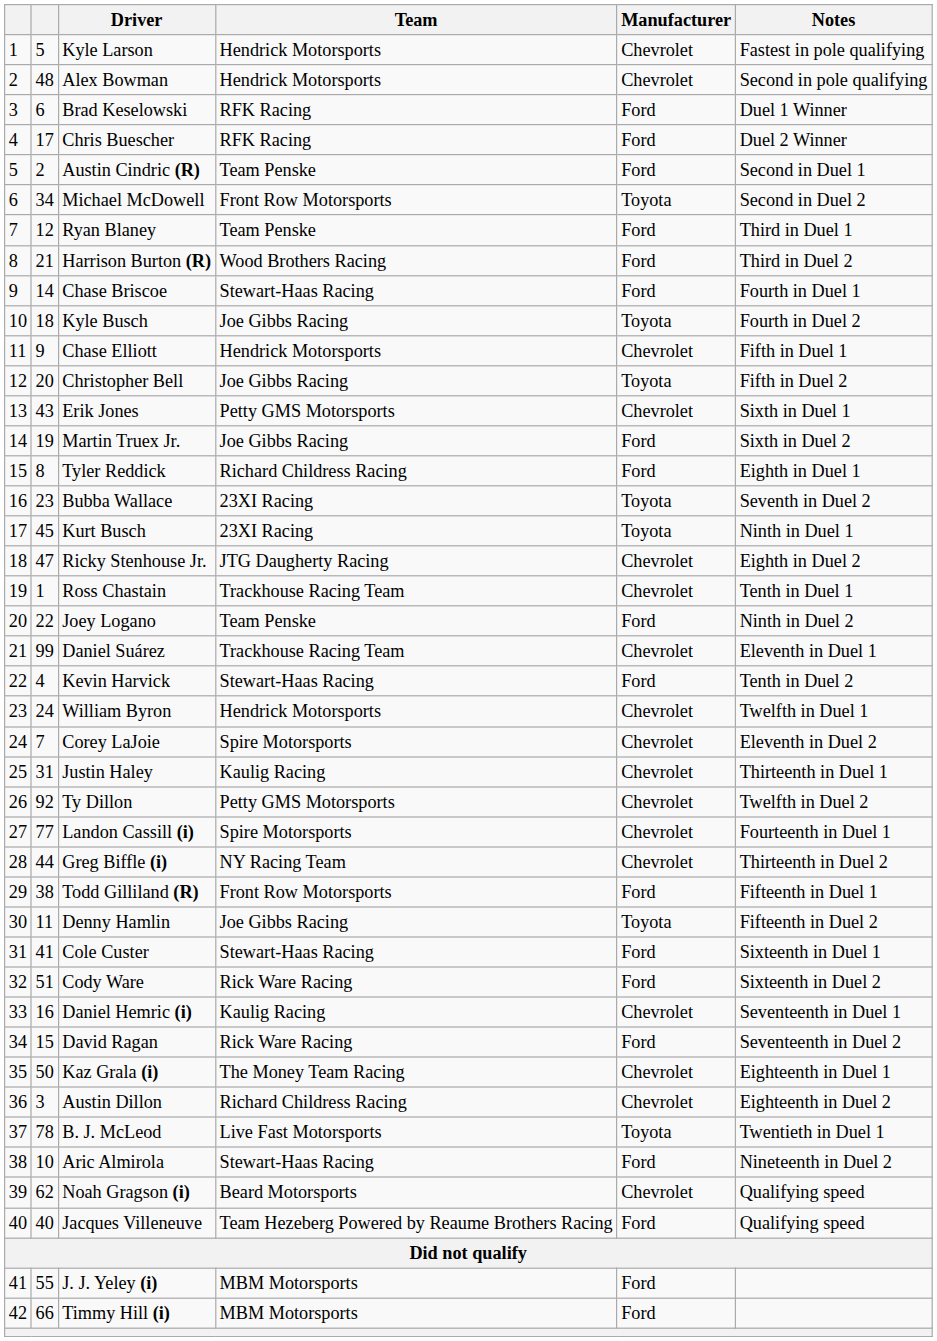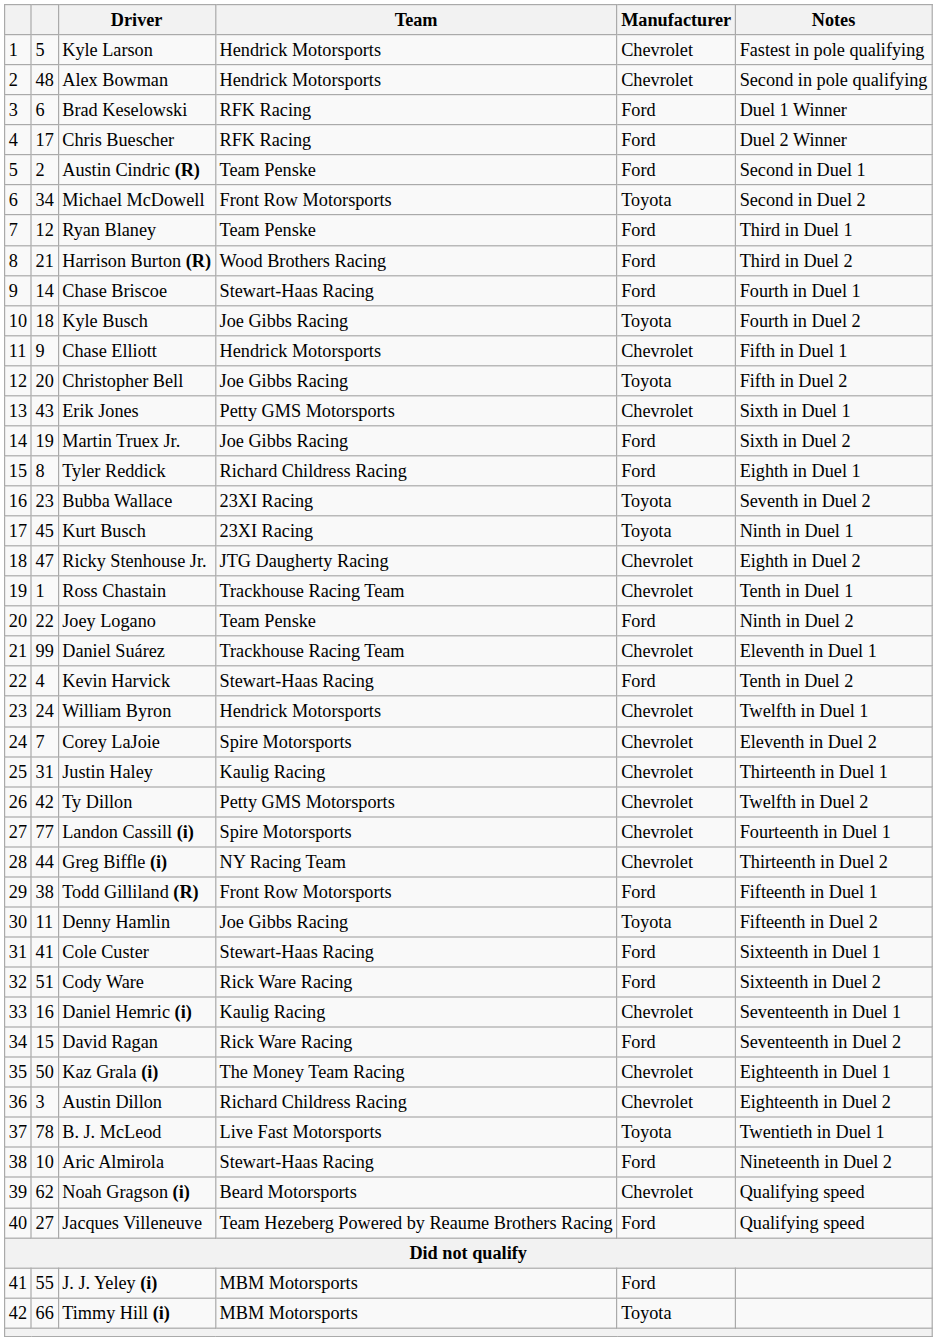Ty Dillon | column 2: 92 -> 42
Jacques Villeneuve | column 2: 40 -> 27
Timmy Hill (i) | Manufacturer: Ford -> Toyota
